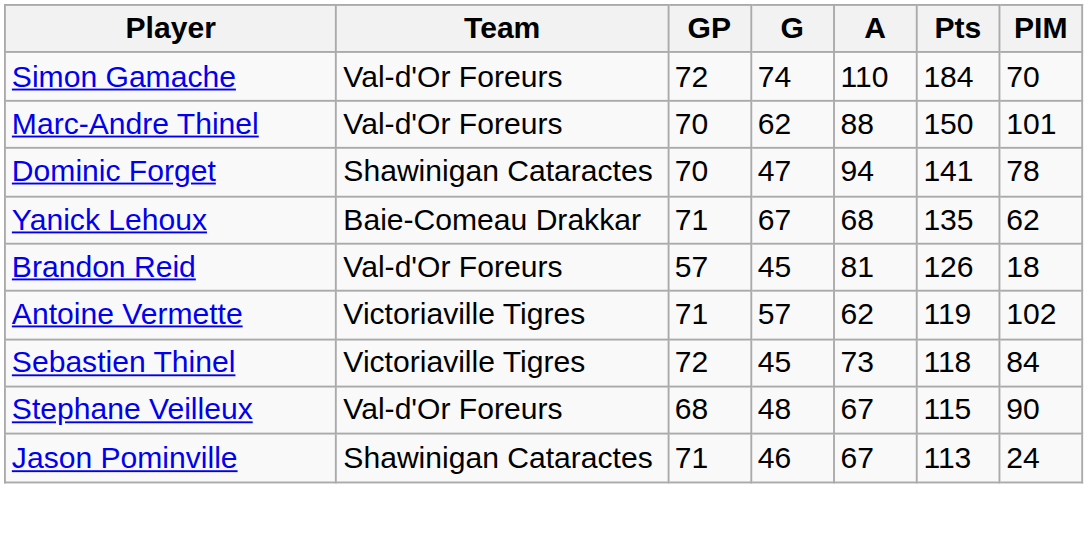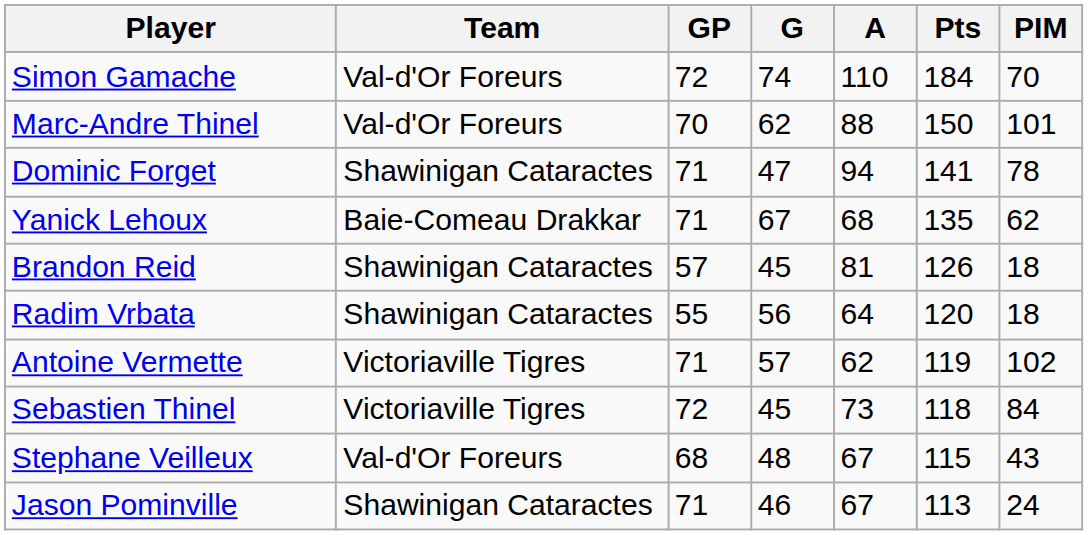Dominic Forget | GP: 70 -> 71
Brandon Reid | Team: Val-d'Or Foreurs -> Shawinigan Cataractes
+ row: Radim Vrbata | Shawinigan Cataractes | 55 | 56 | 64 | 120 | 18
Stephane Veilleux | PIM: 90 -> 43
